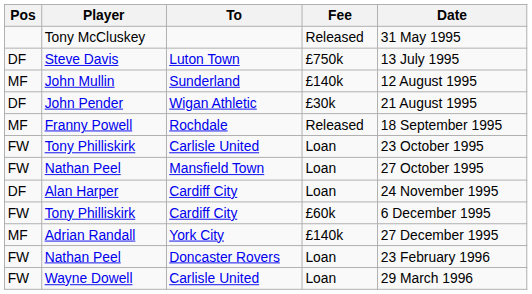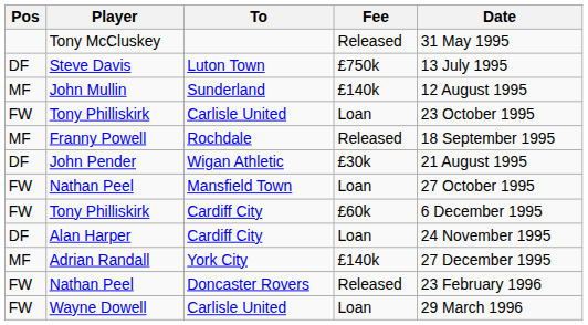rows swapped: John Pender <-> Tony Philliskirk / Carlisle United
rows swapped: Alan Harper <-> Tony Philliskirk / Cardiff City
Nathan Peel / Doncaster Rovers | Fee: Loan -> Released
